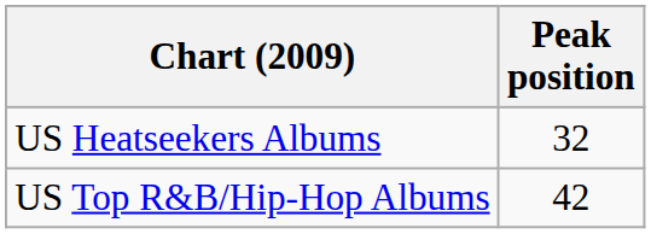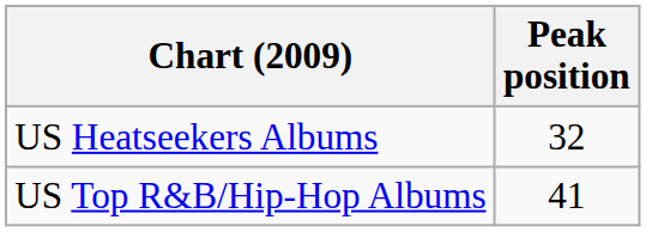US Top R&B/Hip-Hop Albums | Peak position: 42 -> 41
